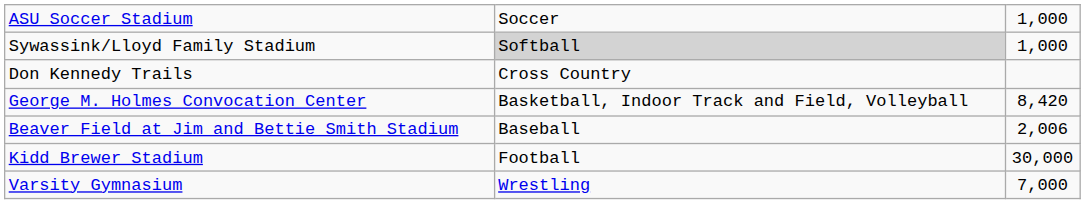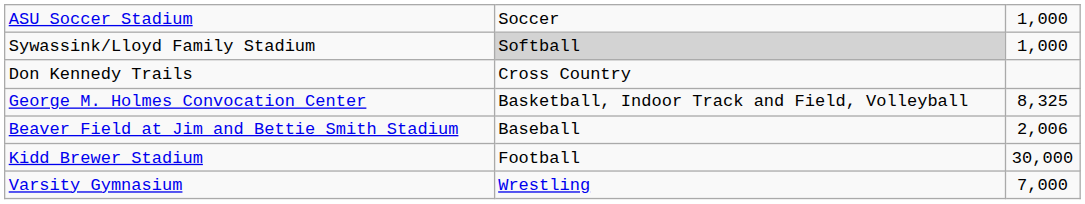George M. Holmes Convocation Center | column 3: 8,420 -> 8,325
